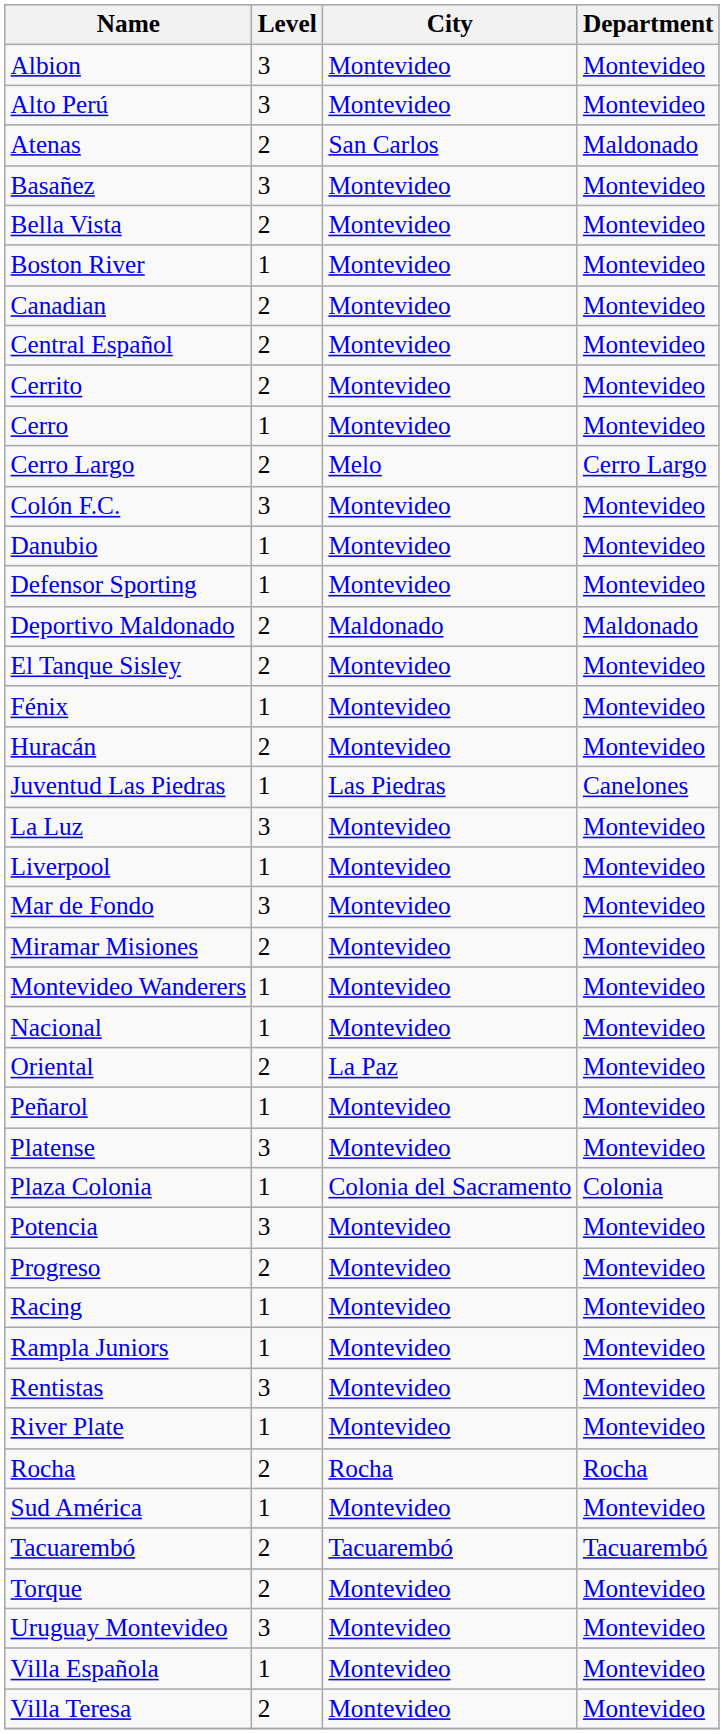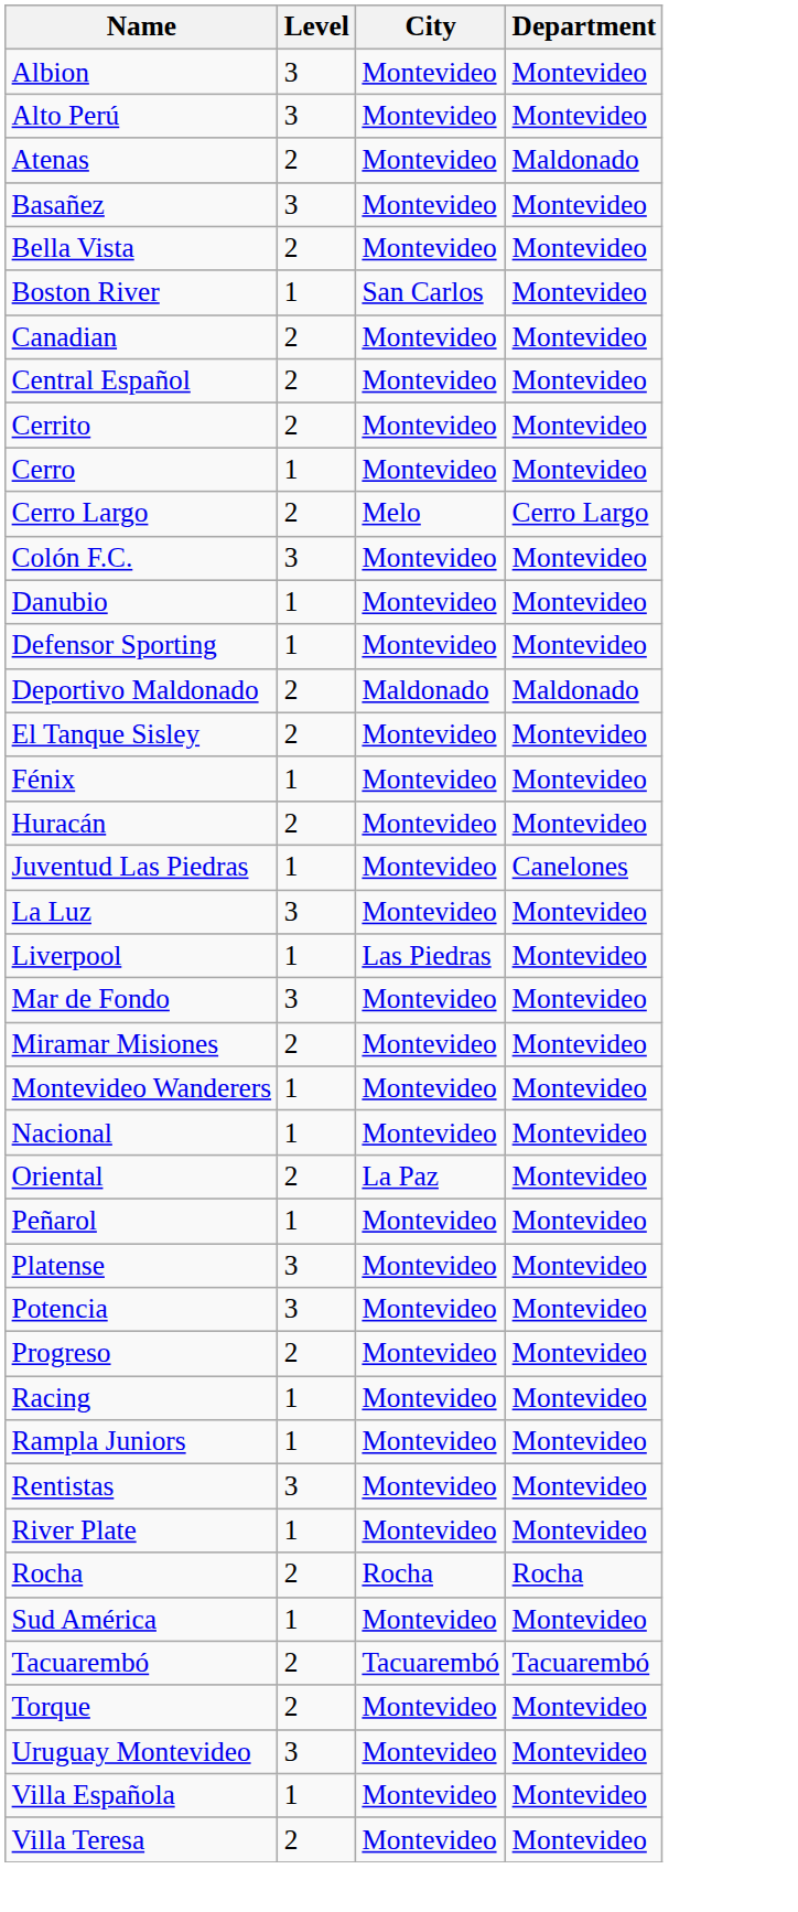Atenas | City: San Carlos -> Montevideo
Boston River | City: Montevideo -> San Carlos
Juventud Las Piedras | City: Las Piedras -> Montevideo
Liverpool | City: Montevideo -> Las Piedras
- row: Plaza Colonia | 1 | Colonia del Sacramento | Colonia
